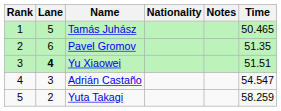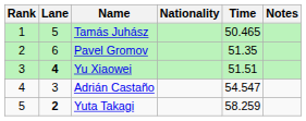columns swapped: Time <-> Notes
Yuta Takagi | Lane: normal -> bold
